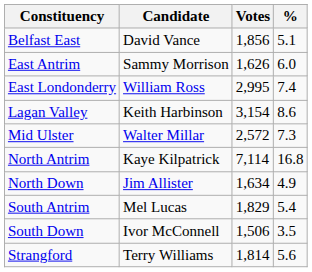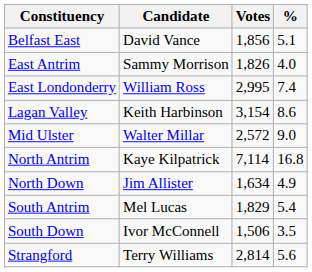East Antrim | Votes: 1,626 -> 1,826
East Antrim | %: 6.0 -> 4.0
Mid Ulster | %: 7.3 -> 9.0
Strangford | Votes: 1,814 -> 2,814
